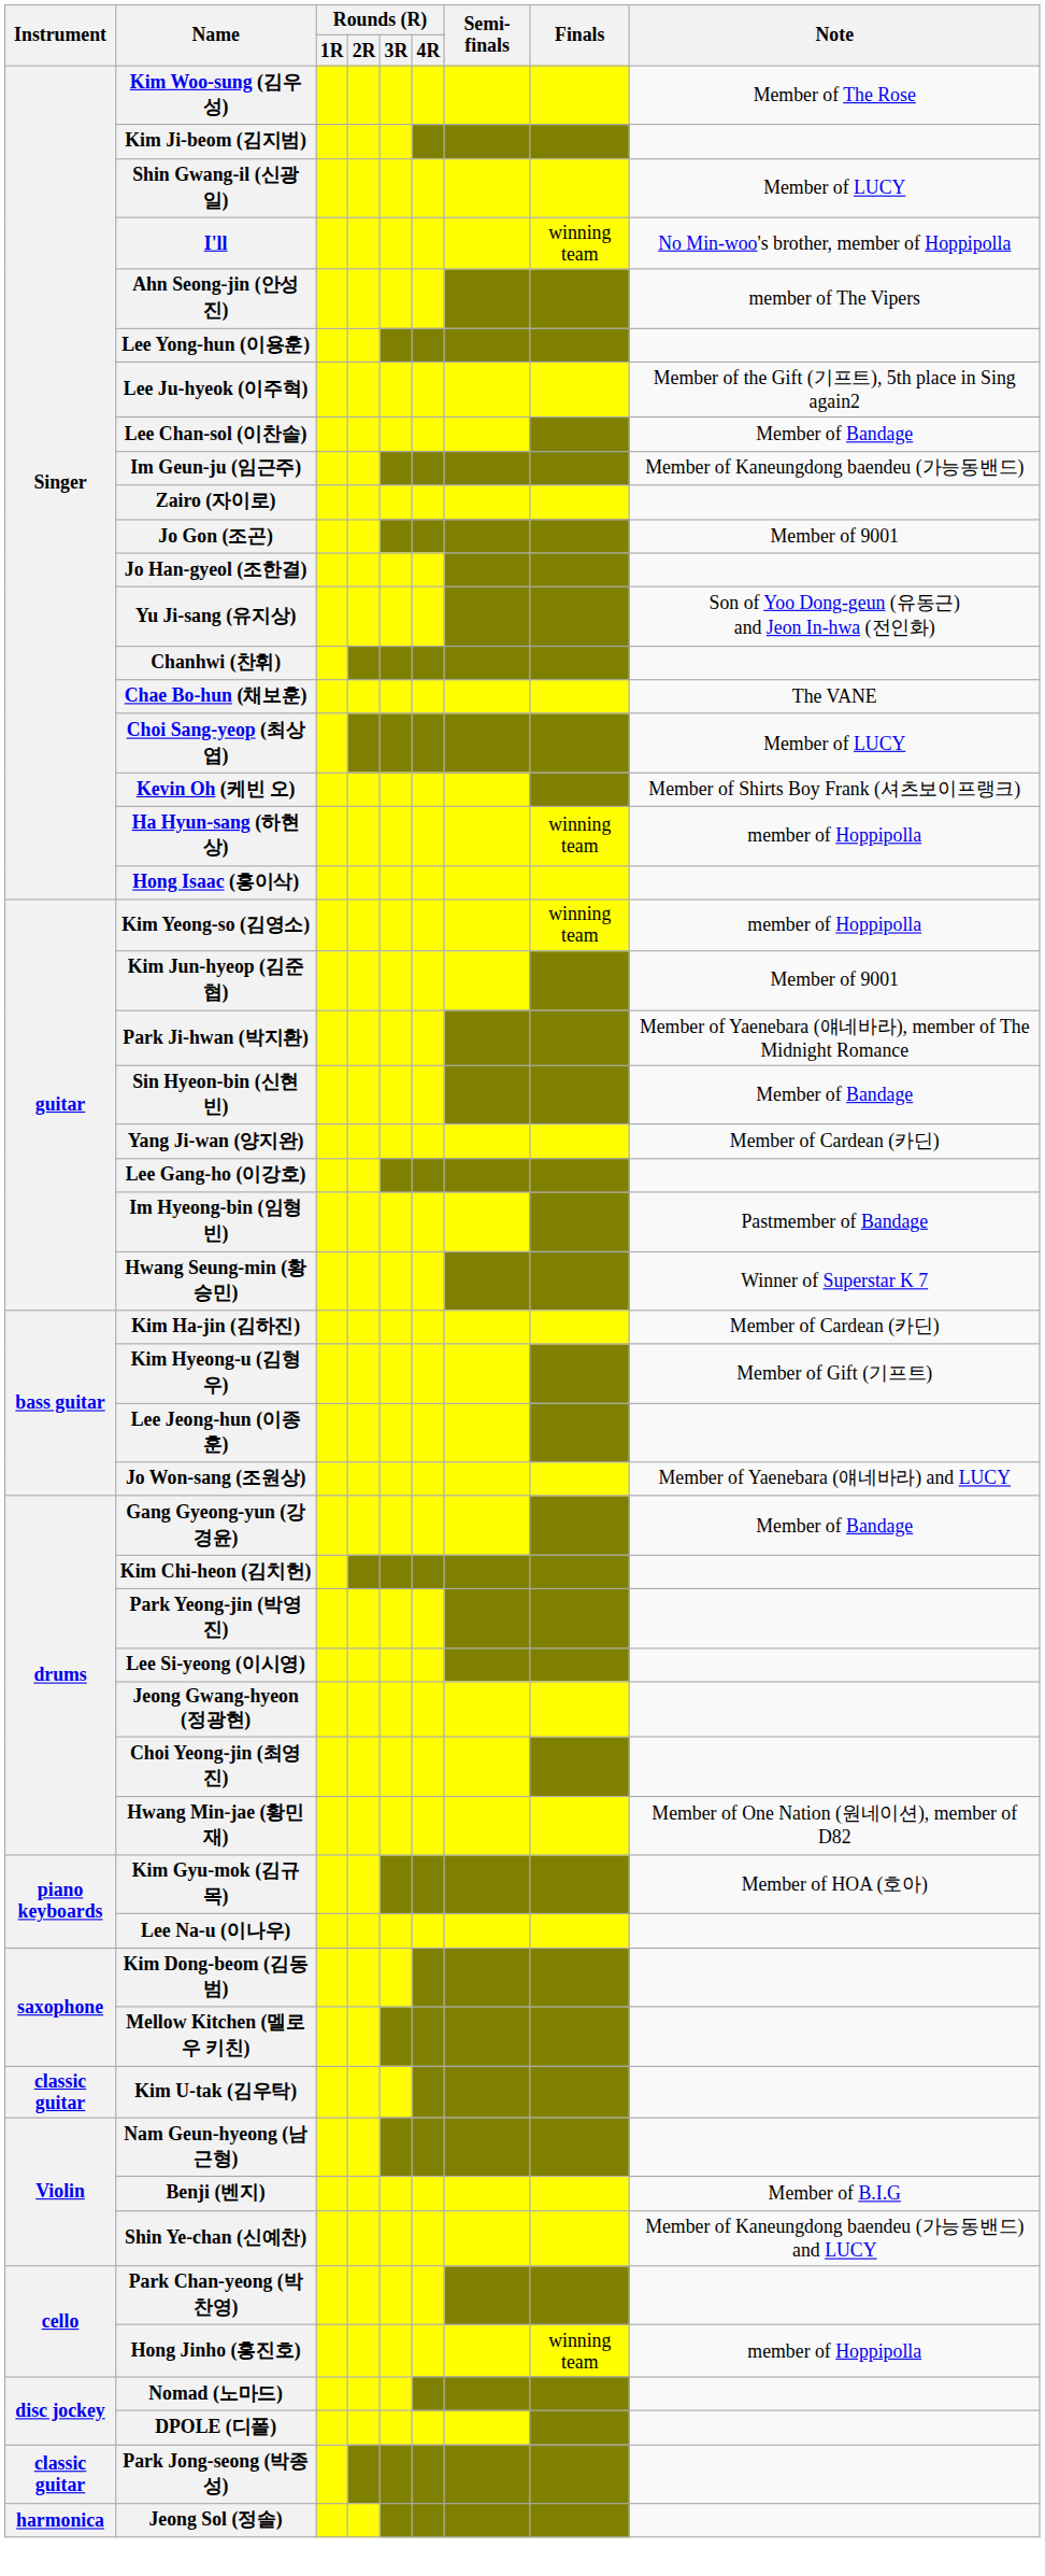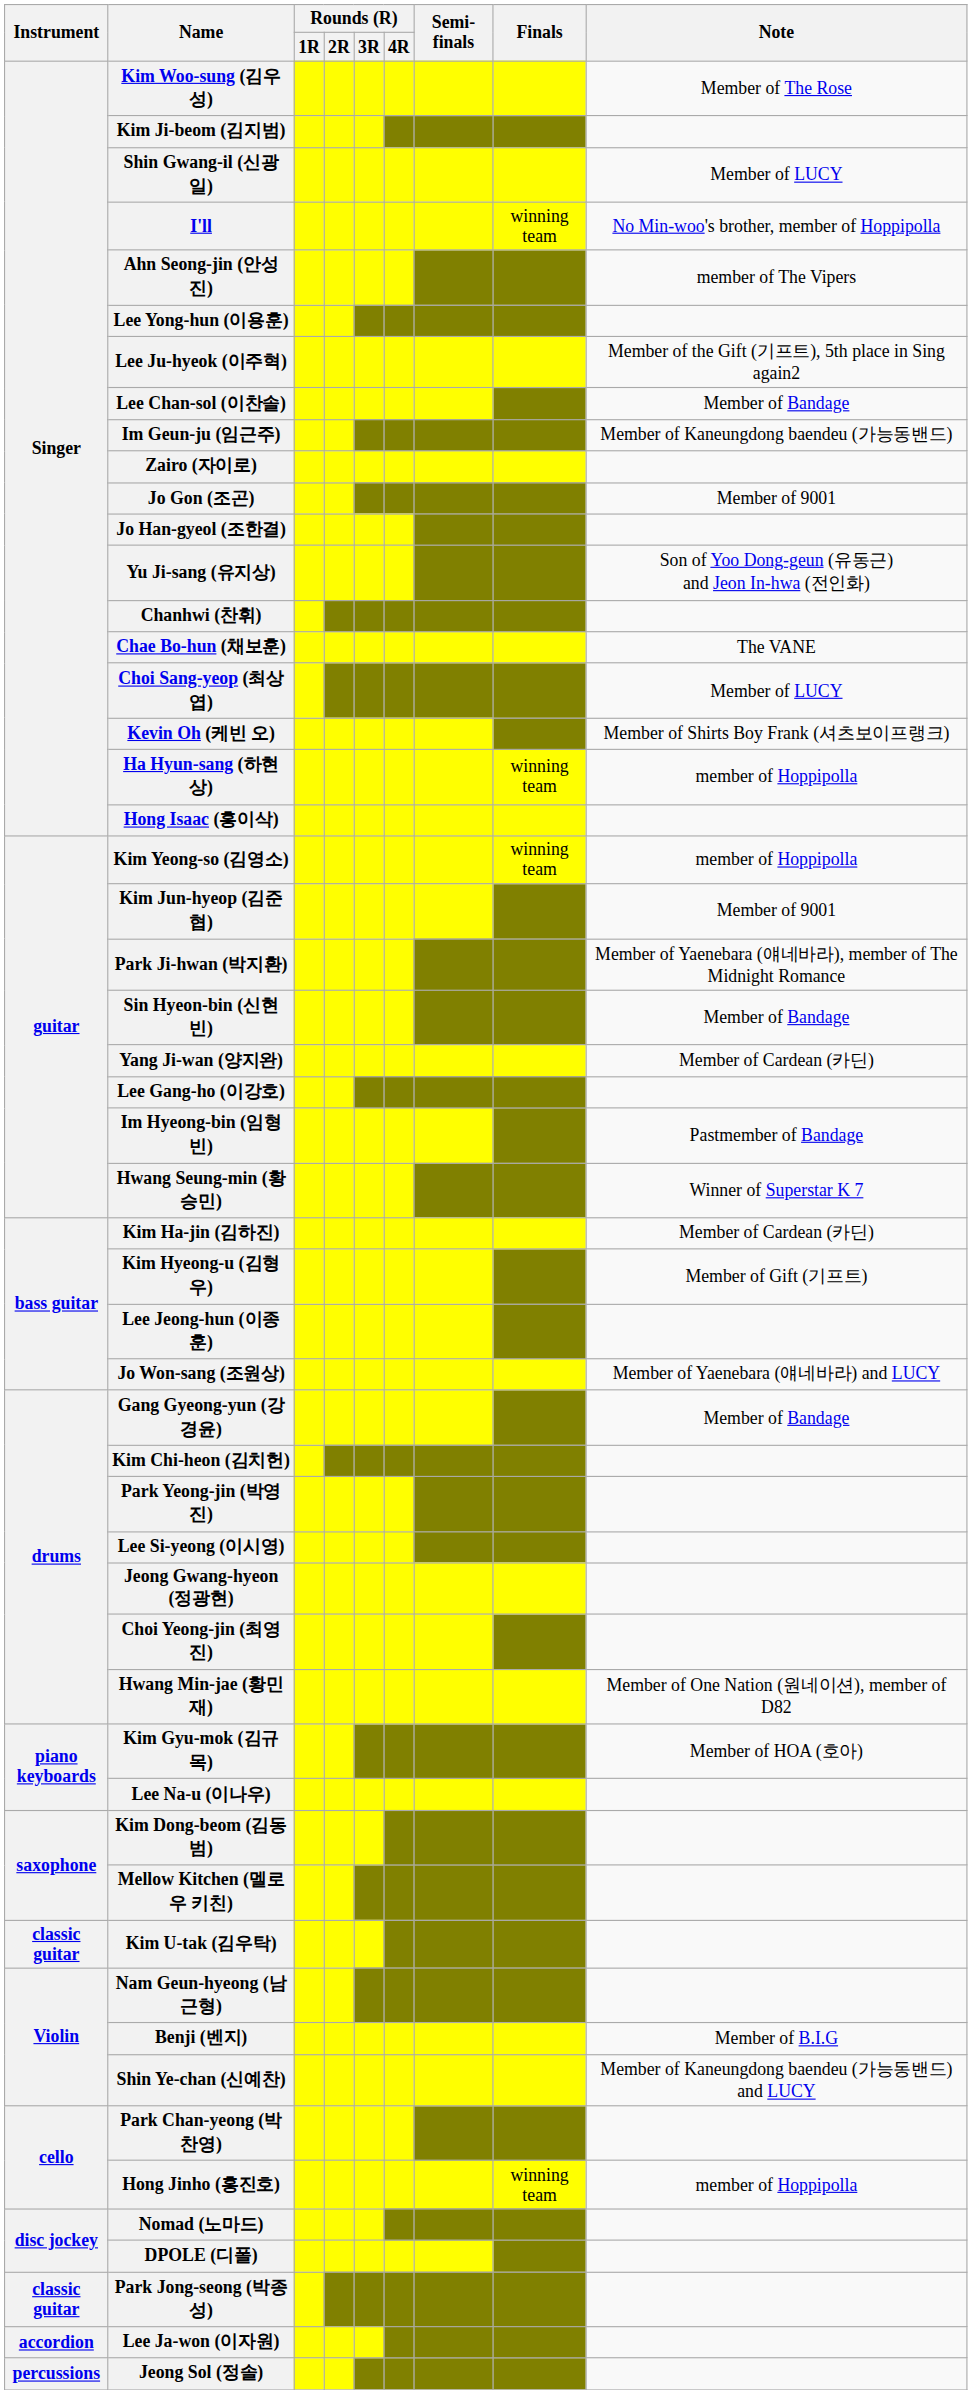+ row: accordion | Lee Ja-won (이자원)
Jeong Sol (정솔) | Instrument: harmonica -> percussions
